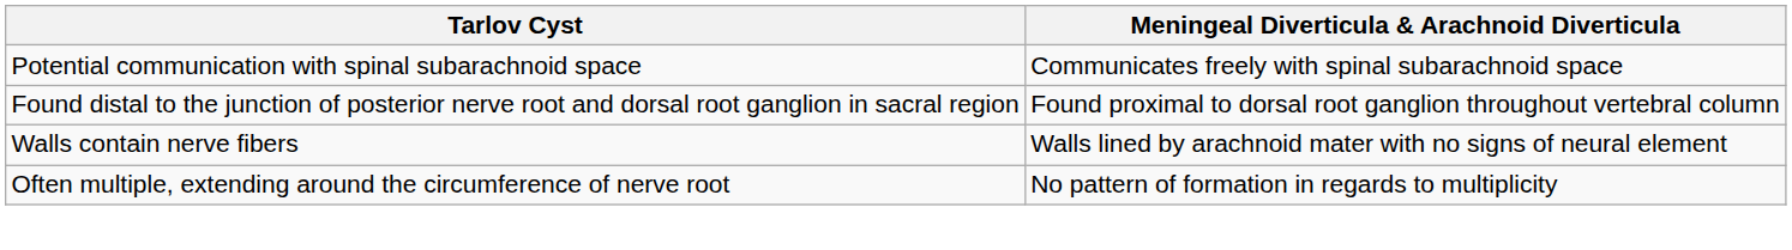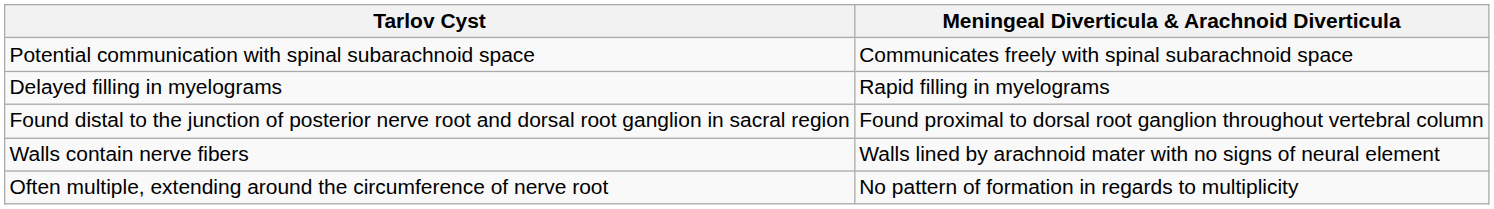+ row: Delayed filling in myelograms | Rapid filling in myelograms
